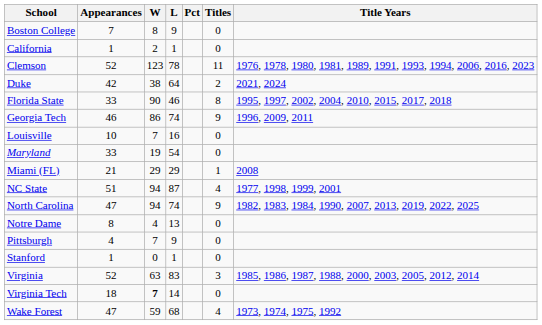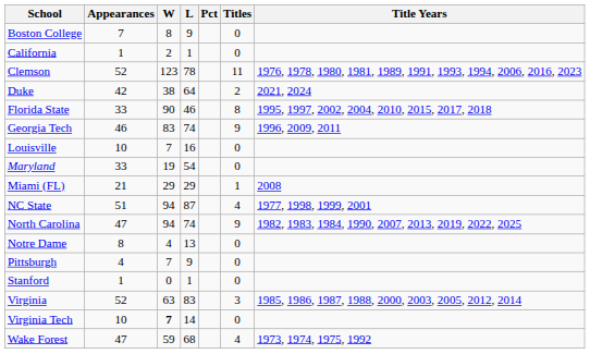Georgia Tech | W: 86 -> 83
Virginia Tech | Appearances: 18 -> 10
